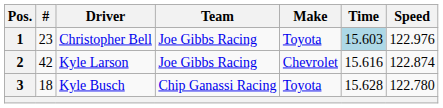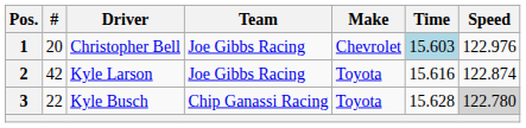1 | #: 23 -> 20
1 | Make: Toyota -> Chevrolet
2 | Make: Chevrolet -> Toyota
3 | #: 18 -> 22
3 | Speed: no background -> lightgrey background
